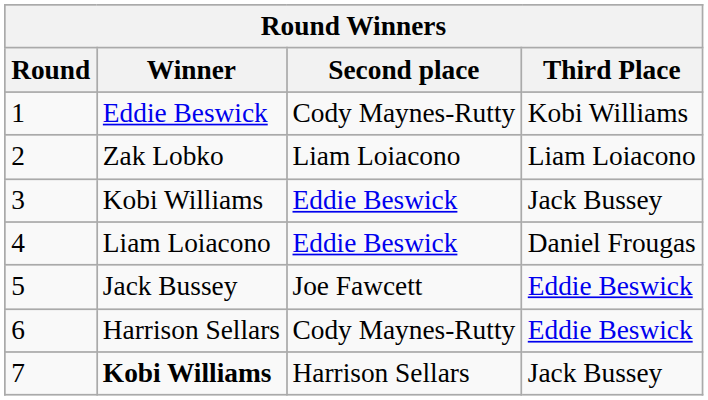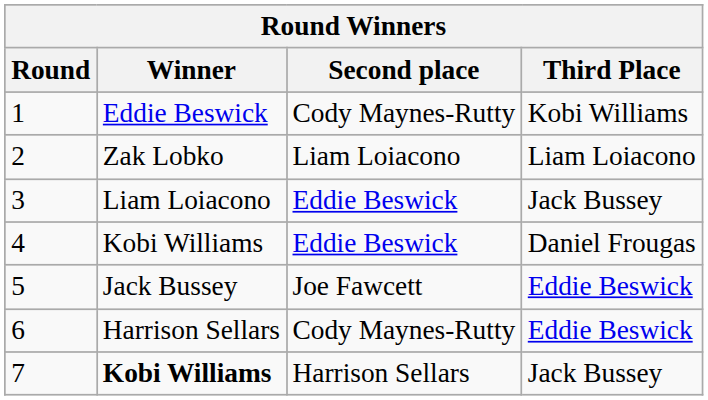3 | Winner: Kobi Williams -> Liam Loiacono
4 | Winner: Liam Loiacono -> Kobi Williams
